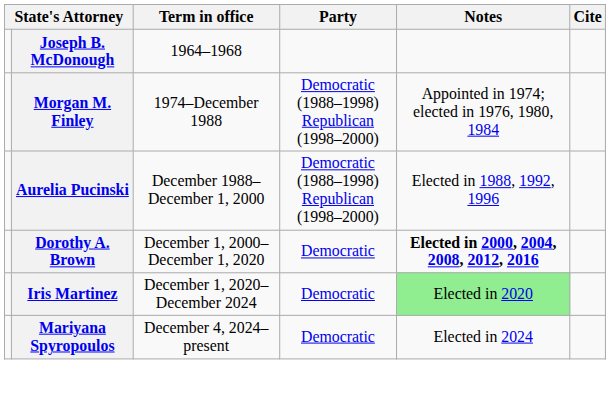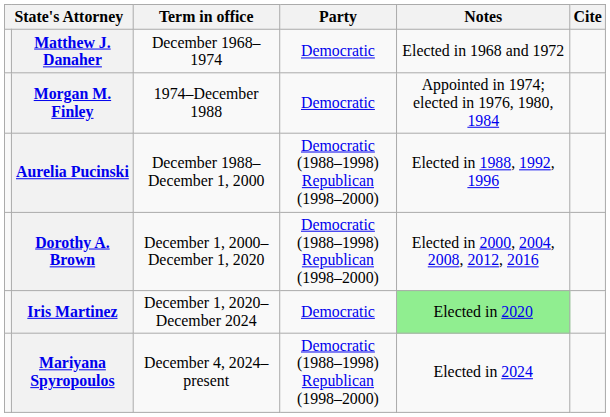- row: Joseph B. McDonough | 1964–1968
+ row: Matthew J. Danaher | December 1968–1974 | Democratic | Elected in 1968 and 1972
Morgan M. Finley | Party: Democratic (1988–1998) Republican (1998–2000) -> Democratic
Dorothy A. Brown | Party: Democratic -> Democratic (1988–1998) Republican (1998–2000)
Dorothy A. Brown | Notes: bold -> normal
Mariyana Spyropoulos | Party: Democratic -> Democratic (1988–1998) Republican (1998–2000)
